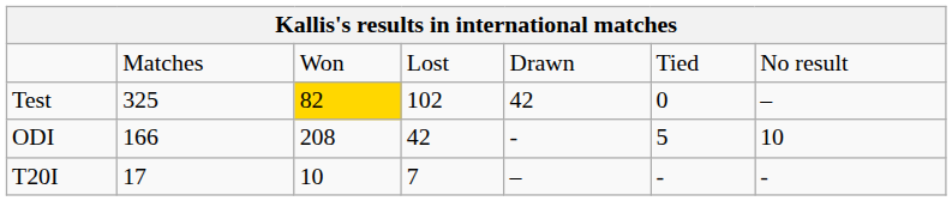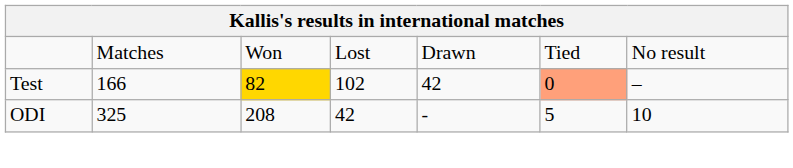Test | column 2: 325 -> 166
Test | column 6: no background -> lightsalmon background
ODI | column 2: 166 -> 325
- row: T20I | 17 | 10 | 7 | – | - | -
